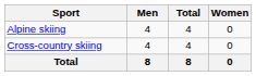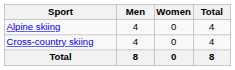columns swapped: Women <-> Total
